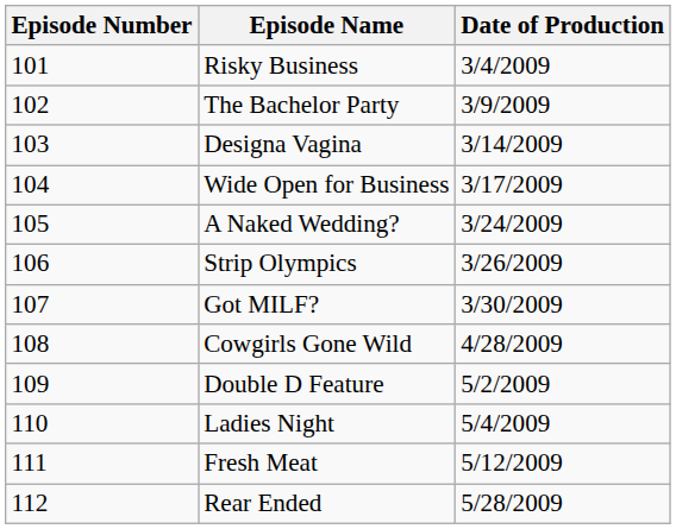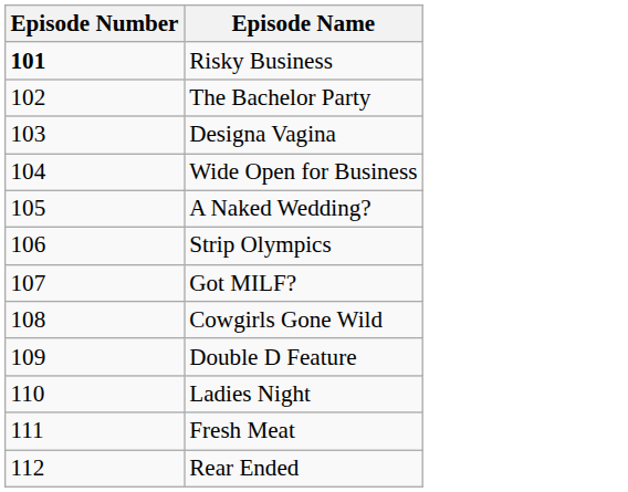- column: Date of Production | 3/4/2009 | 3/9/2009 | 3/14/2009 | 3/17/2009 | 3/24/2009 | 3/26/2009 | 3/30/2009 | 4/28/2009 | 5/2/2009 | 5/4/2009 | 5/12/2009 | 5/28/2009
Risky Business | Episode Number: normal -> bold
